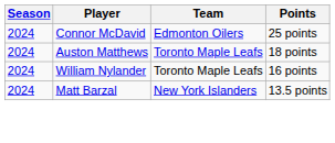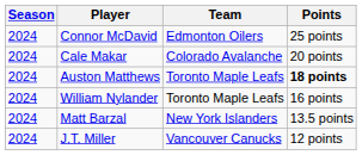+ row: 2024 | Cale Makar | Colorado Avalanche | 20 points
Auston Matthews | Points: normal -> bold
+ row: 2024 | J.T. Miller | Vancouver Canucks | 12 points
